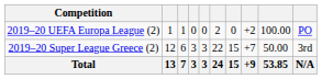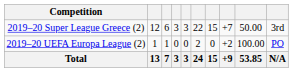rows swapped: 2019–20 UEFA Europa League (2) <-> 2019–20 Super League Greece (2)
